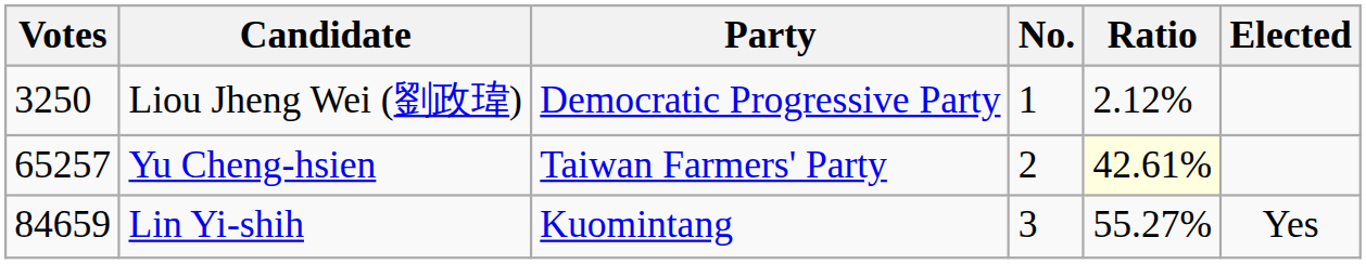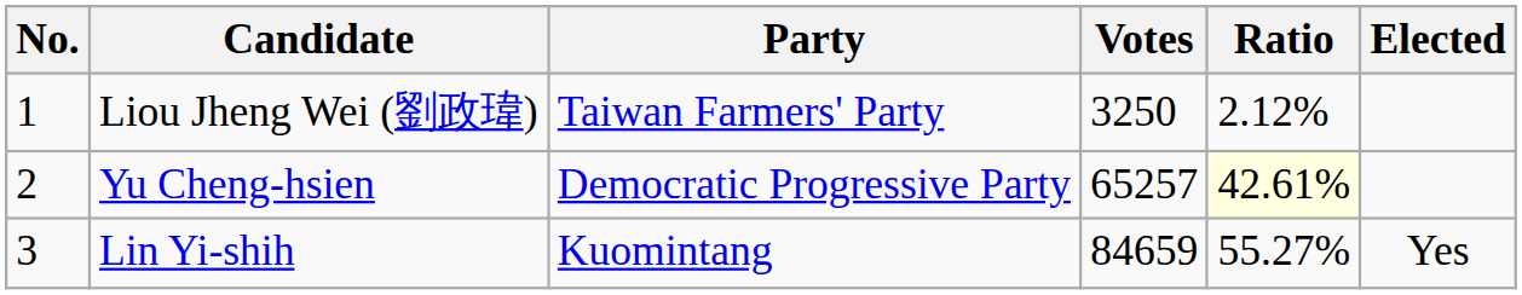columns swapped: No. <-> Votes
Liou Jheng Wei (劉政瑋) | Party: Democratic Progressive Party -> Taiwan Farmers' Party
Yu Cheng-hsien | Party: Taiwan Farmers' Party -> Democratic Progressive Party
